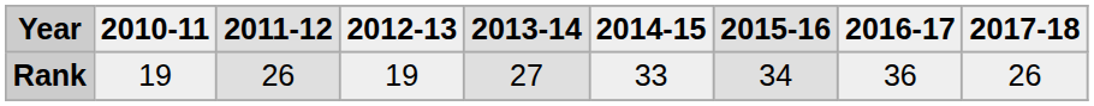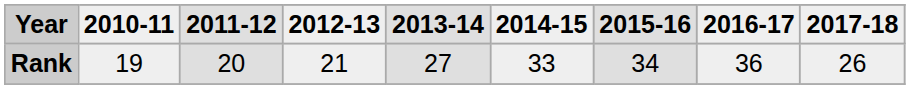Rank | 2011-12: 26 -> 20
Rank | 2012-13: 19 -> 21
